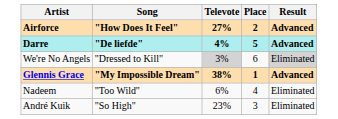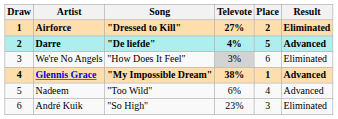+ column: Draw | 1 | 2 | 3 | 4 | 5 | 6
Airforce | Song: "How Does It Feel" -> "Dressed to Kill"
Airforce | Result: Advanced -> Eliminated
We're No Angels | Song: "Dressed to Kill" -> "How Does It Feel"
We're No Angels | Result: lightgrey background -> no background
Nadeem | Result: Eliminated -> Advanced
